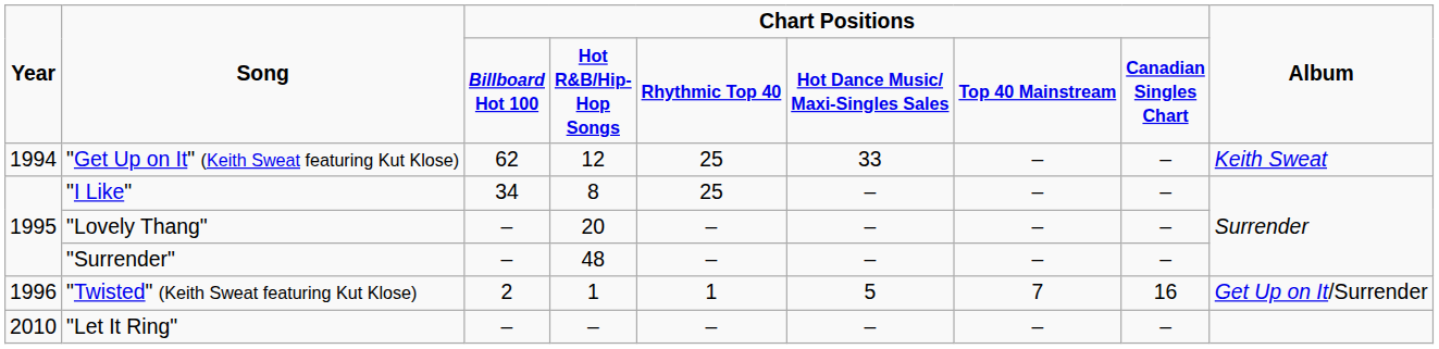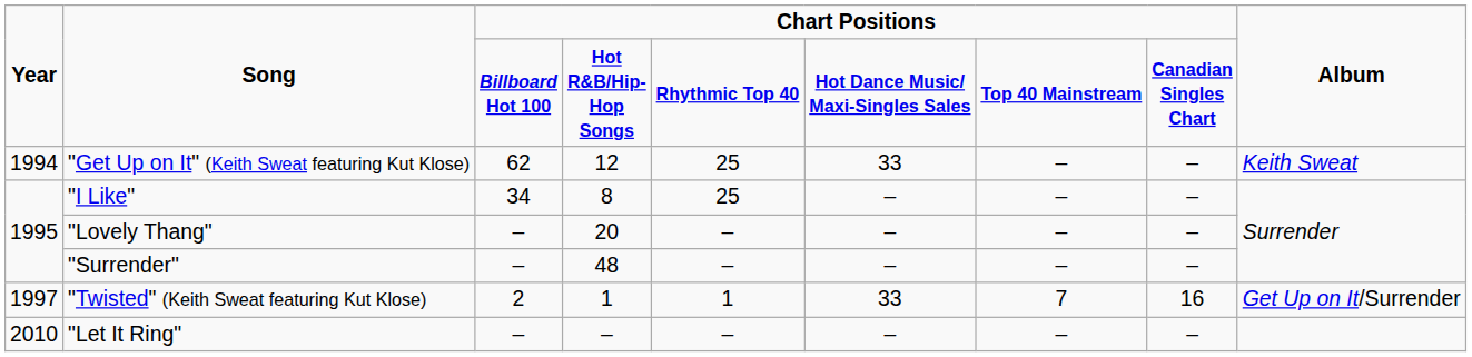"Twisted" (Keith Sweat featuring Kut Klose) | Year: 1996 -> 1997
"Twisted" (Keith Sweat featuring Kut Klose) | column 6: 5 -> 33
